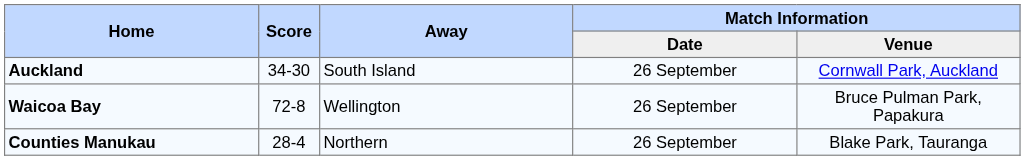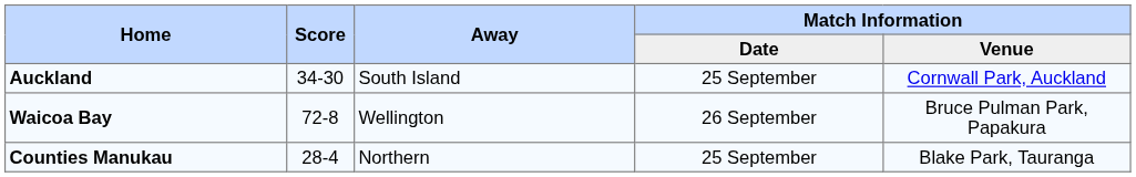Auckland | Match Information / Date: 26 September -> 25 September
Counties Manukau | Match Information / Date: 26 September -> 25 September
